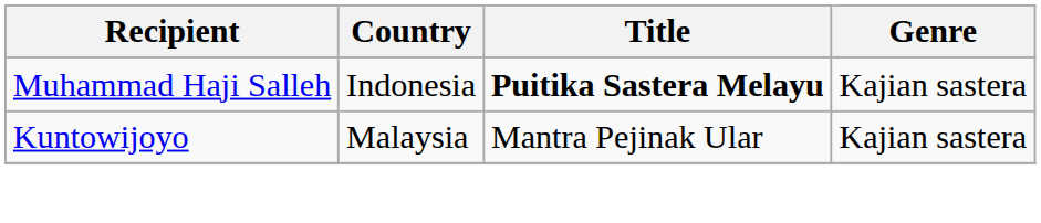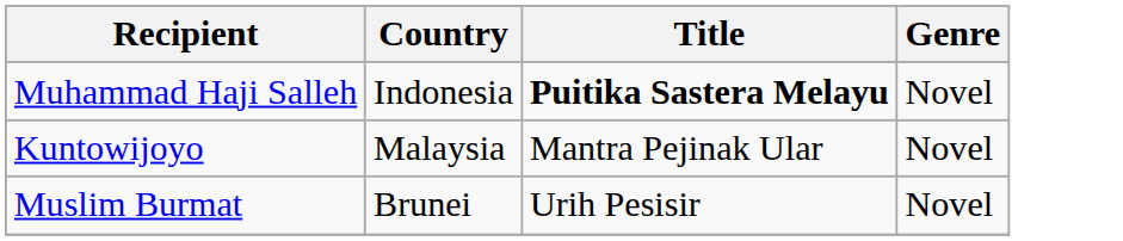Muhammad Haji Salleh | Genre: Kajian sastera -> Novel
Kuntowijoyo | Genre: Kajian sastera -> Novel
+ row: Muslim Burmat | Brunei | Urih Pesisir | Novel
